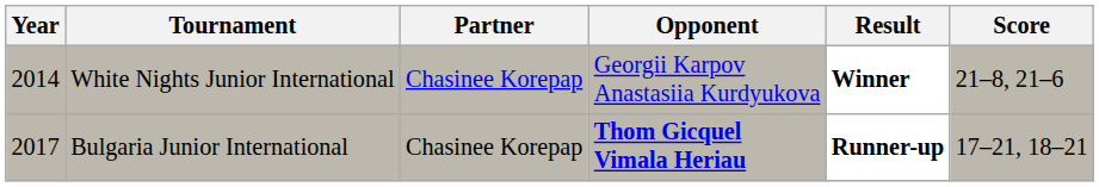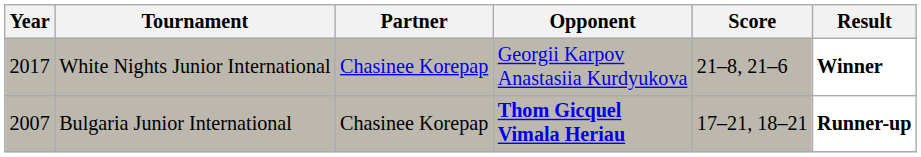columns swapped: Score <-> Result
White Nights Junior International | Year: 2014 -> 2017
Bulgaria Junior International | Year: 2017 -> 2007
